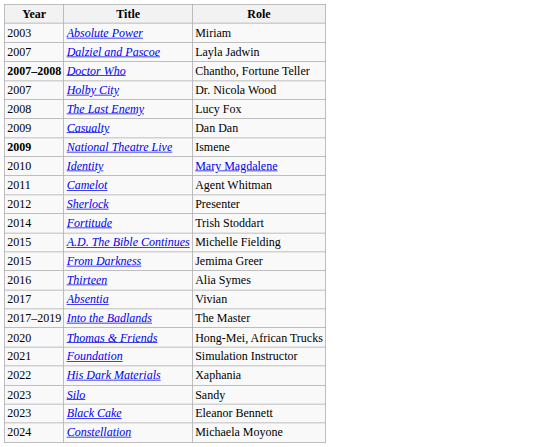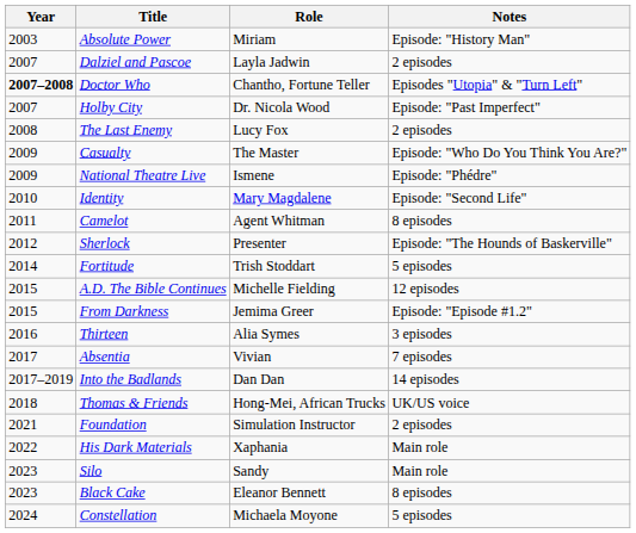+ column: Notes | Episode: "History Man" | 2 episodes | Episodes "Utopia" & "Turn Left" | Episode: "Past Imperfect" | 2 episodes | Episode: "Who Do You Think You Are?" | Episode: "Phédre" | Episode: "Second Life" | 8 episodes | Episode: "The Hounds of Baskerville" | 5 episodes | 12 episodes | Episode: "Episode #1.2" | 3 episodes | 7 episodes | 14 episodes | UK/US voice | 2 episodes | Main role | Main role | 8 episodes | 5 episodes
Casualty | Role: Dan Dan -> The Master
National Theatre Live | Year: bold -> normal
Into the Badlands | Role: The Master -> Dan Dan
Thomas & Friends | Year: 2020 -> 2018
